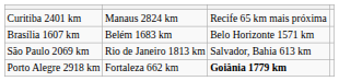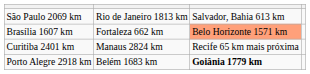rows swapped: São Paulo 2069 km <-> Curitiba 2401 km
Brasília 1607 km | column 2: Belém 1683 km -> Fortaleza 662 km
Brasília 1607 km | column 3: no background -> lightsalmon background
Porto Alegre 2918 km | column 2: Fortaleza 662 km -> Belém 1683 km
